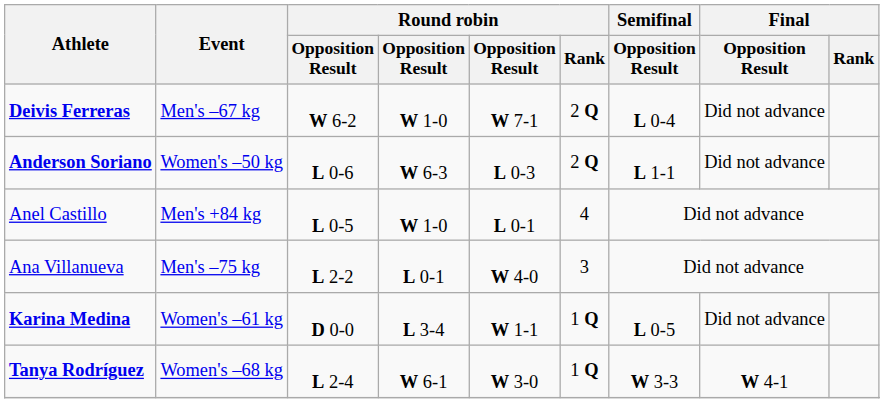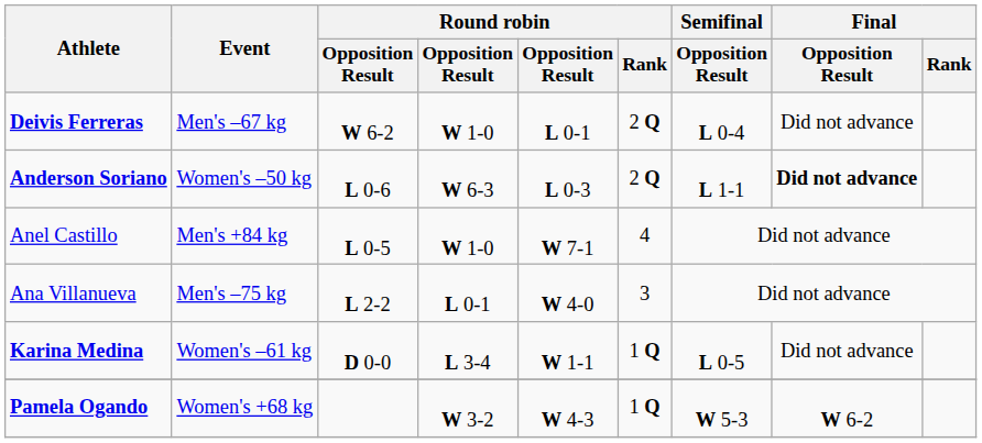Deivis Ferreras | column 5: W 7-1 -> L 0-1
Anderson Soriano | Final / Opposition Result: normal -> bold
Anel Castillo | column 5: L 0-1 -> W 7-1
- row: Tanya Rodríguez | Women's –68 kg | L 2-4 | W 6-1 | W 3-0 | 1 Q | W 3-3 | W 4-1
+ row: Pamela Ogando | Women's +68 kg | W 3-2 | W 4-3 | 1 Q | W 5-3 | W 6-2
